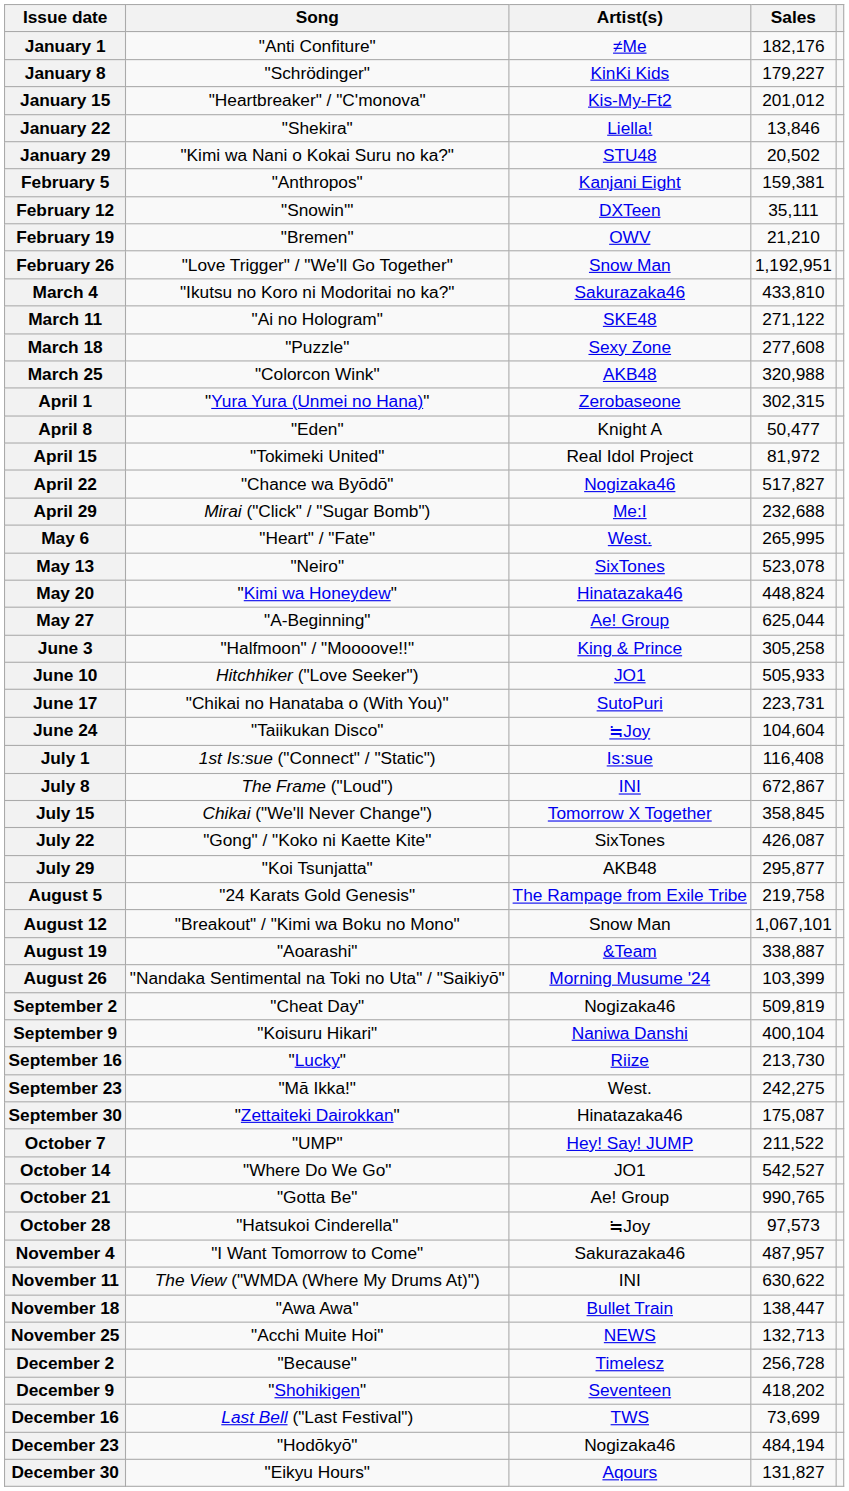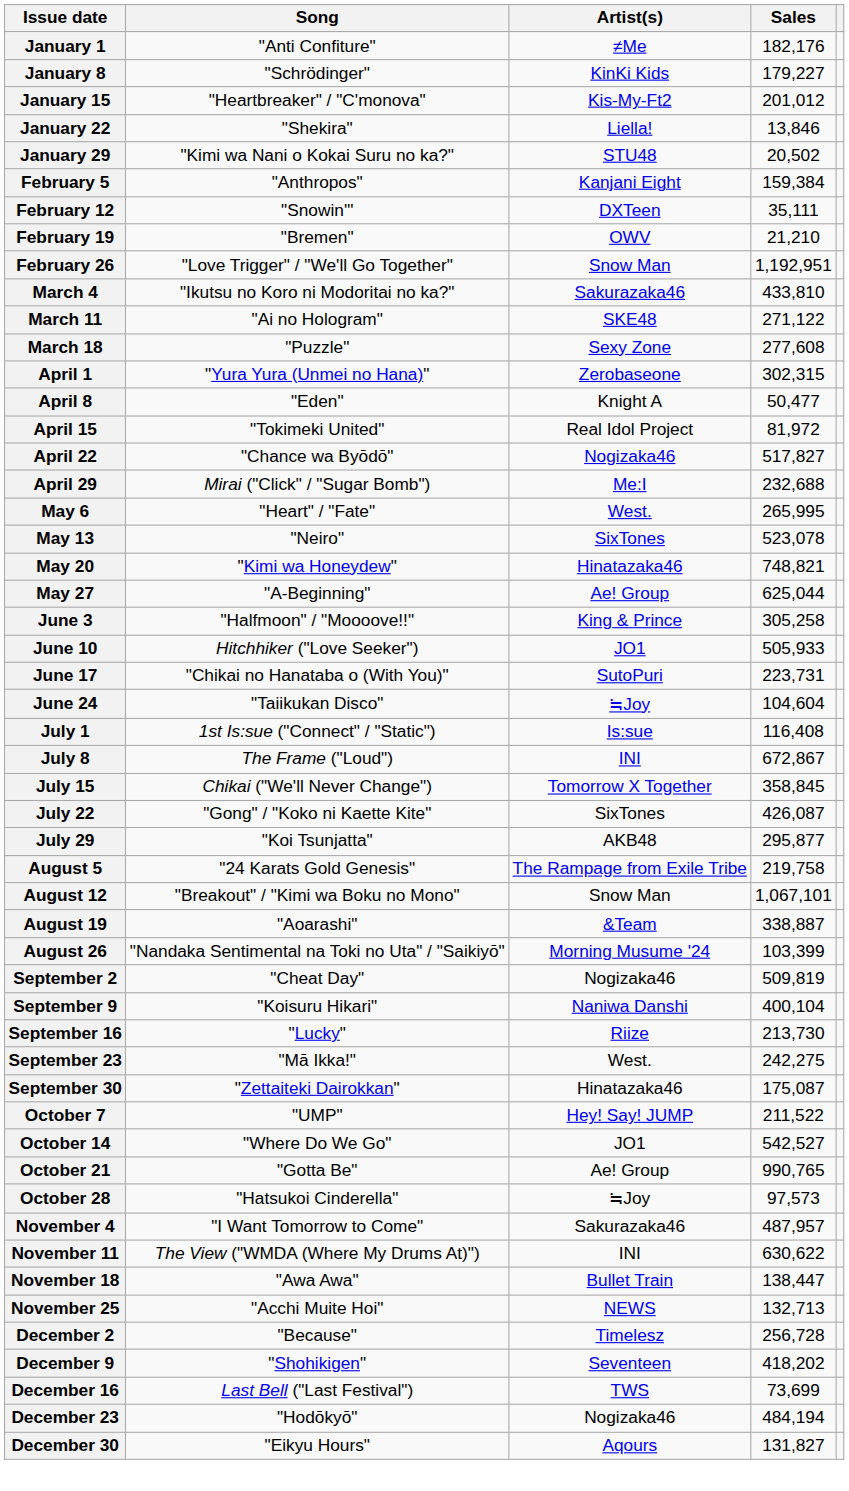February 5 | Sales: 159,381 -> 159,384
- row: March 25 | "Colorcon Wink" | AKB48 | 320,988
May 20 | Sales: 448,824 -> 748,821
